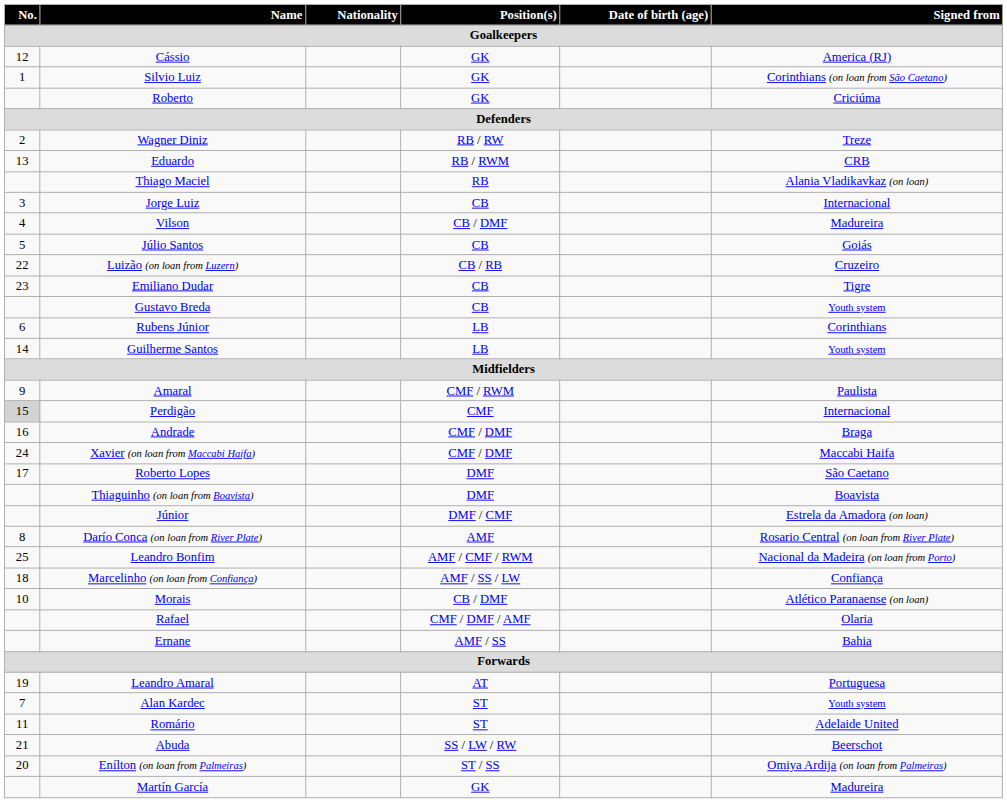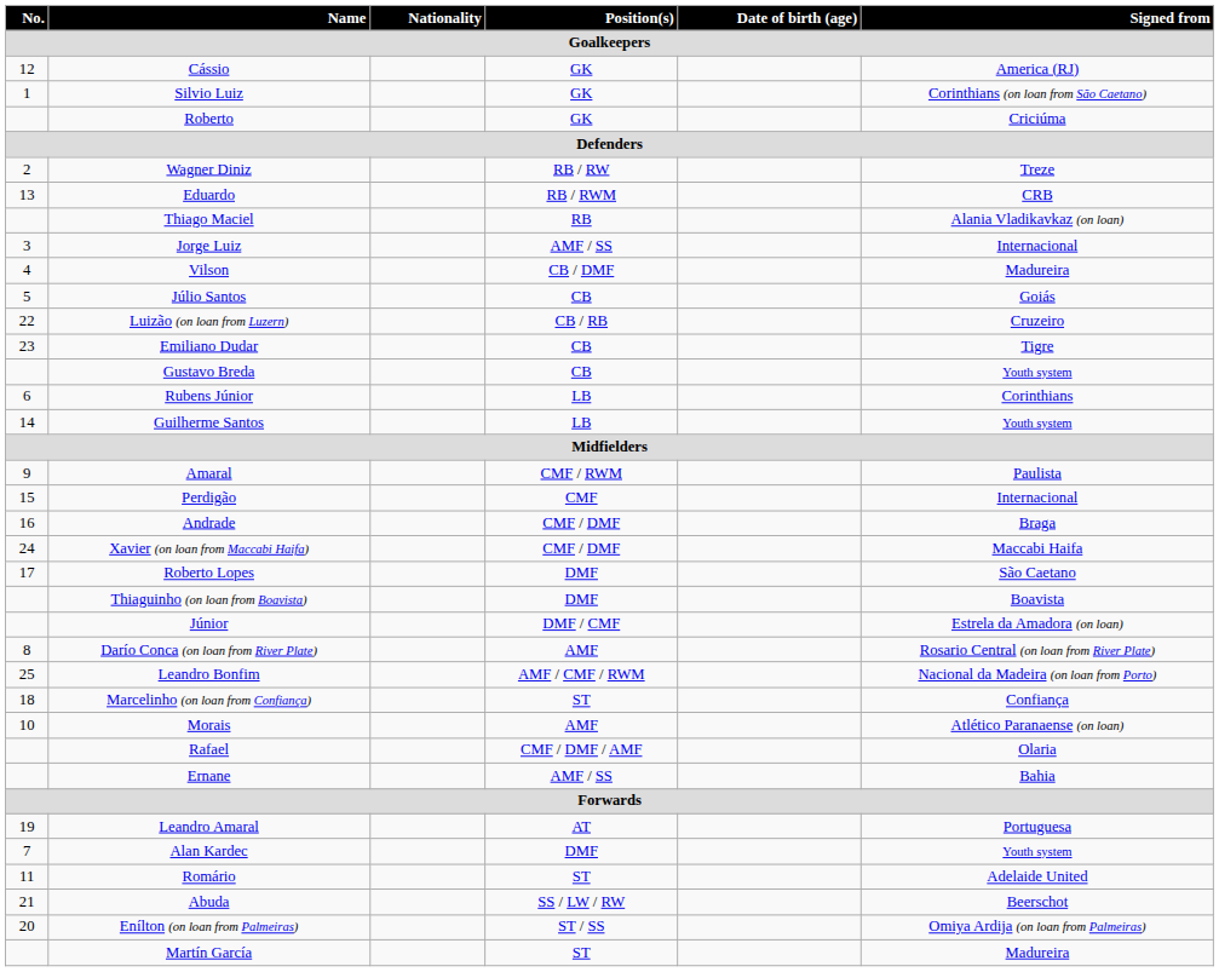Jorge Luiz | Position(s) / Goalkeepers: CB -> AMF / SS
Perdigão | No. / Goalkeepers: lightgrey background -> no background
Marcelinho (on loan from Confiança) | Position(s) / Goalkeepers: AMF / SS / LW -> ST
Morais | Position(s) / Goalkeepers: CB / DMF -> AMF
Alan Kardec | Position(s) / Goalkeepers: ST -> DMF
Martín García | Position(s) / Goalkeepers: GK -> ST
